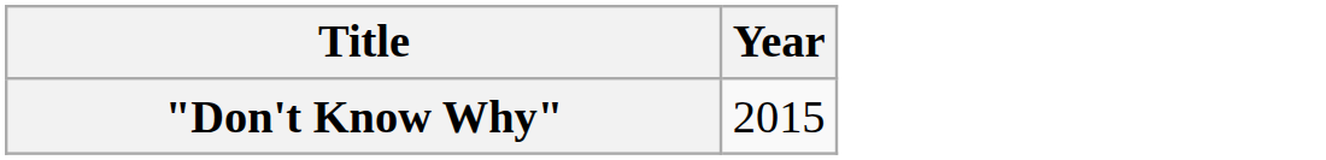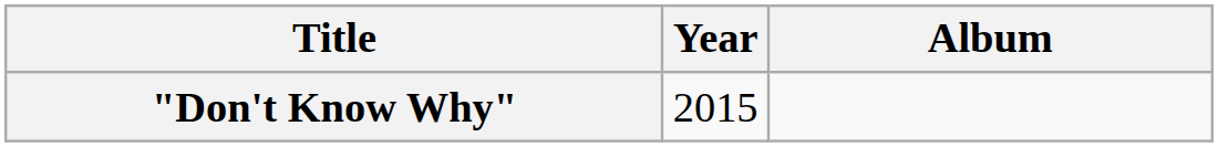+ column: Album
